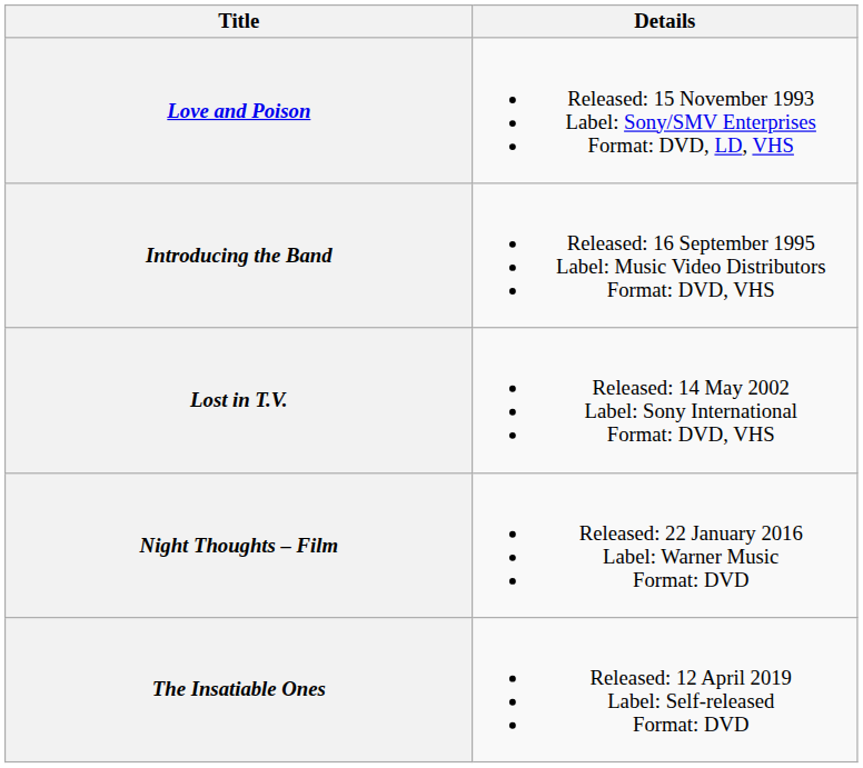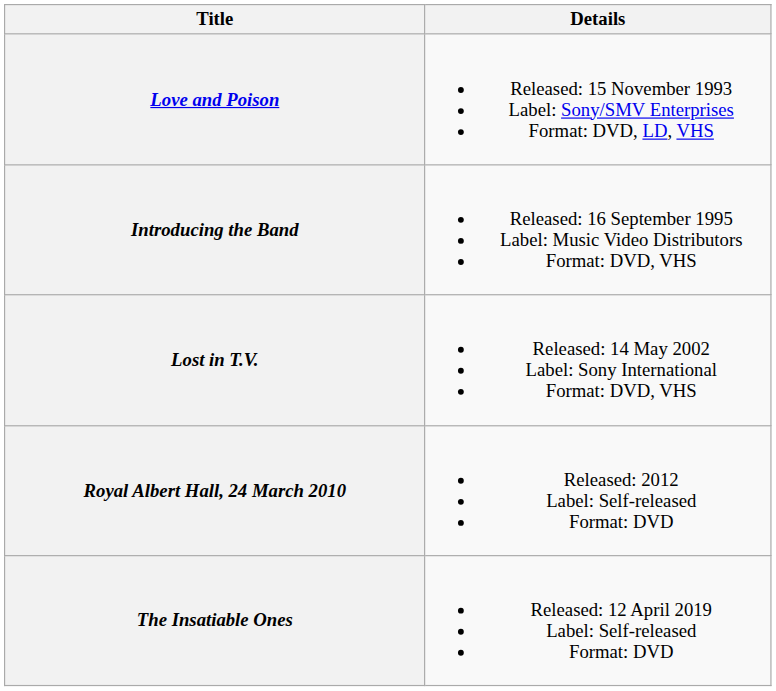+ row: Royal Albert Hall, 24 March 2010 | Released: 2012 Label: Self-released Format: DVD
- row: Night Thoughts – Film | Released: 22 January 2016 Label: Warner Music Format: DVD
